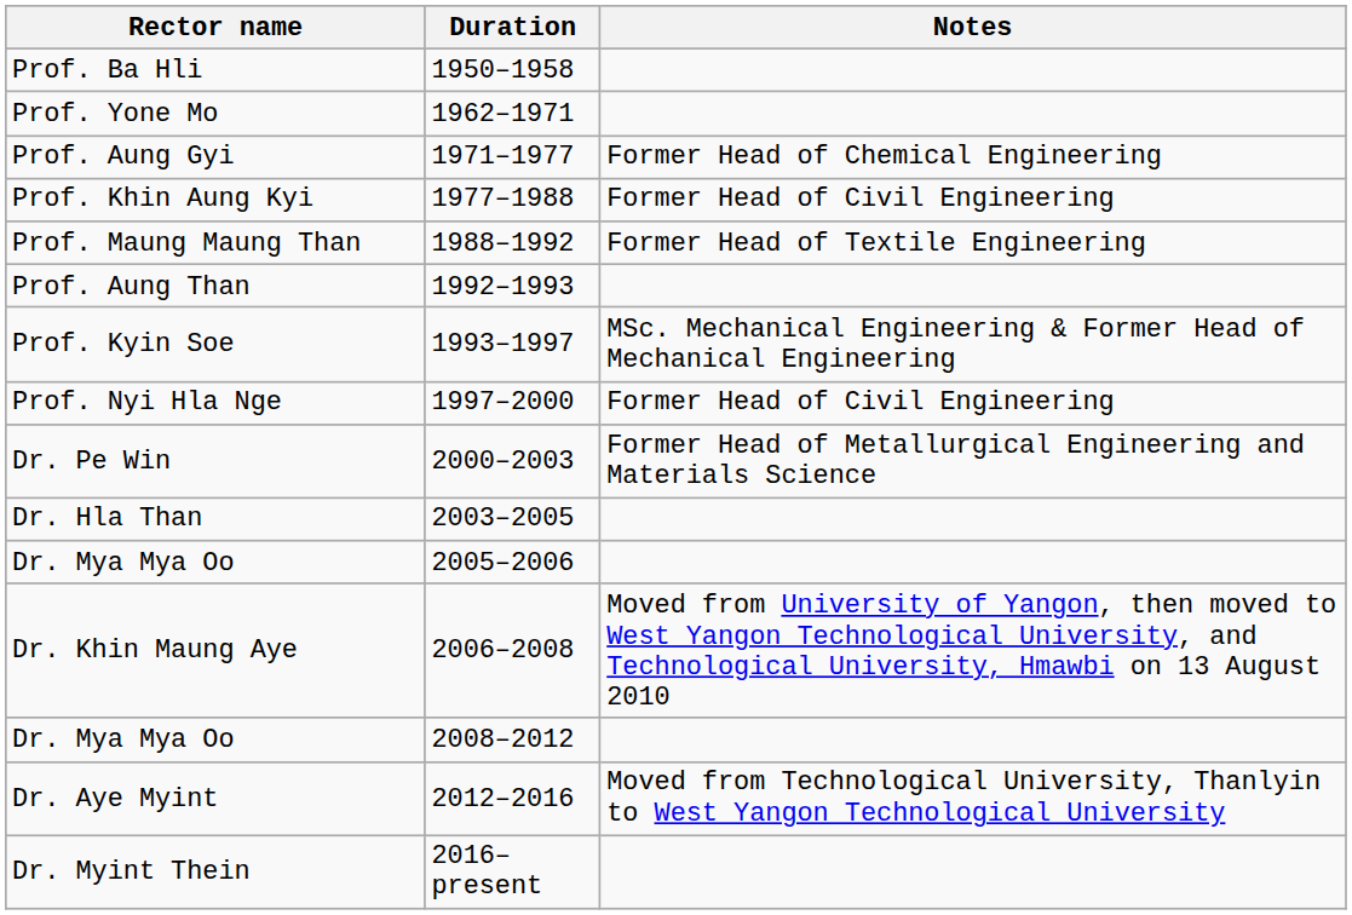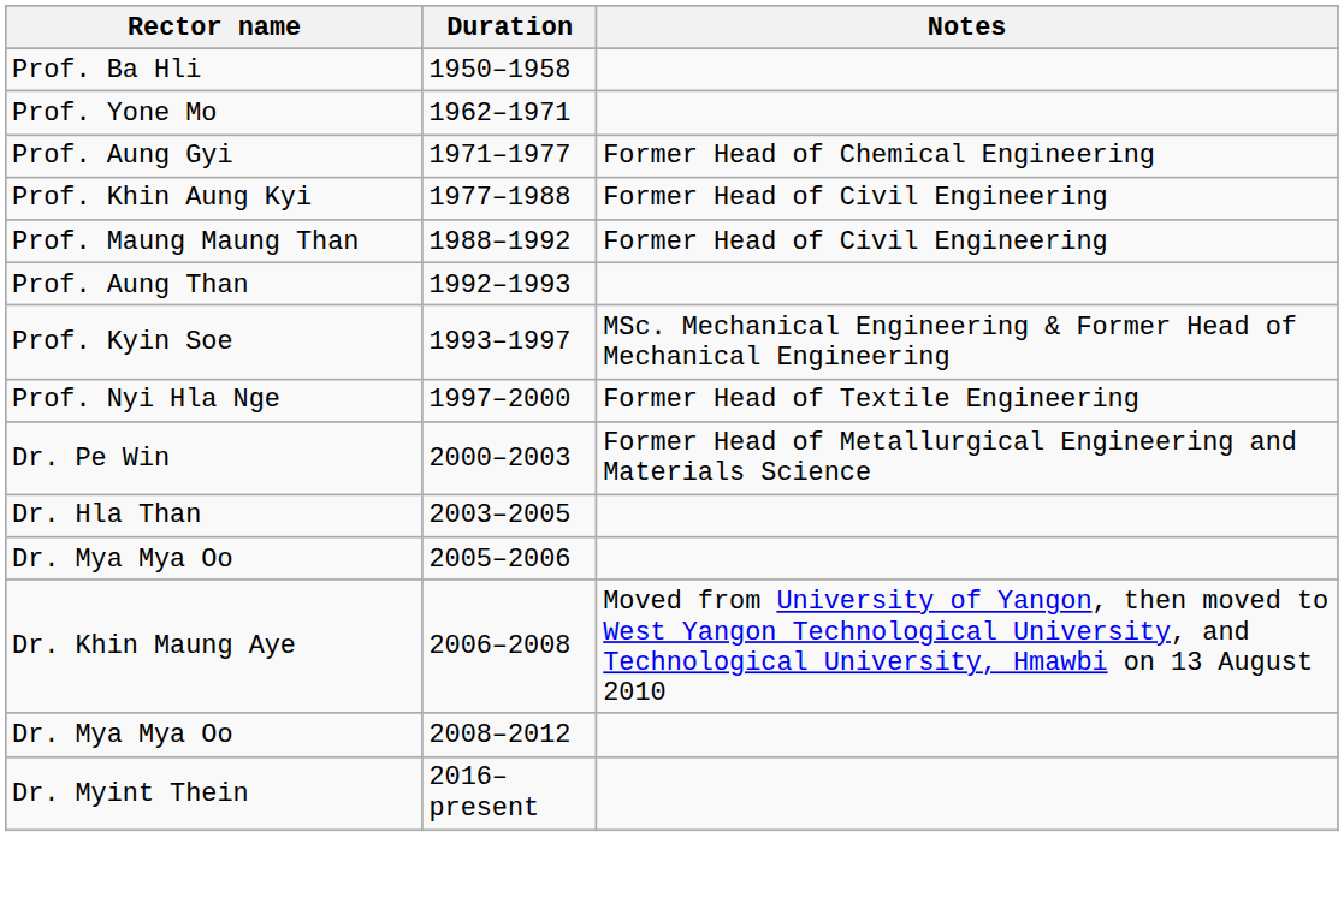Prof. Maung Maung Than | Notes: Former Head of Textile Engineering -> Former Head of Civil Engineering
Prof. Nyi Hla Nge | Notes: Former Head of Civil Engineering -> Former Head of Textile Engineering
- row: Dr. Aye Myint | 2012–2016 | Moved from Technological University, Thanlyin to West Yangon Technological University
